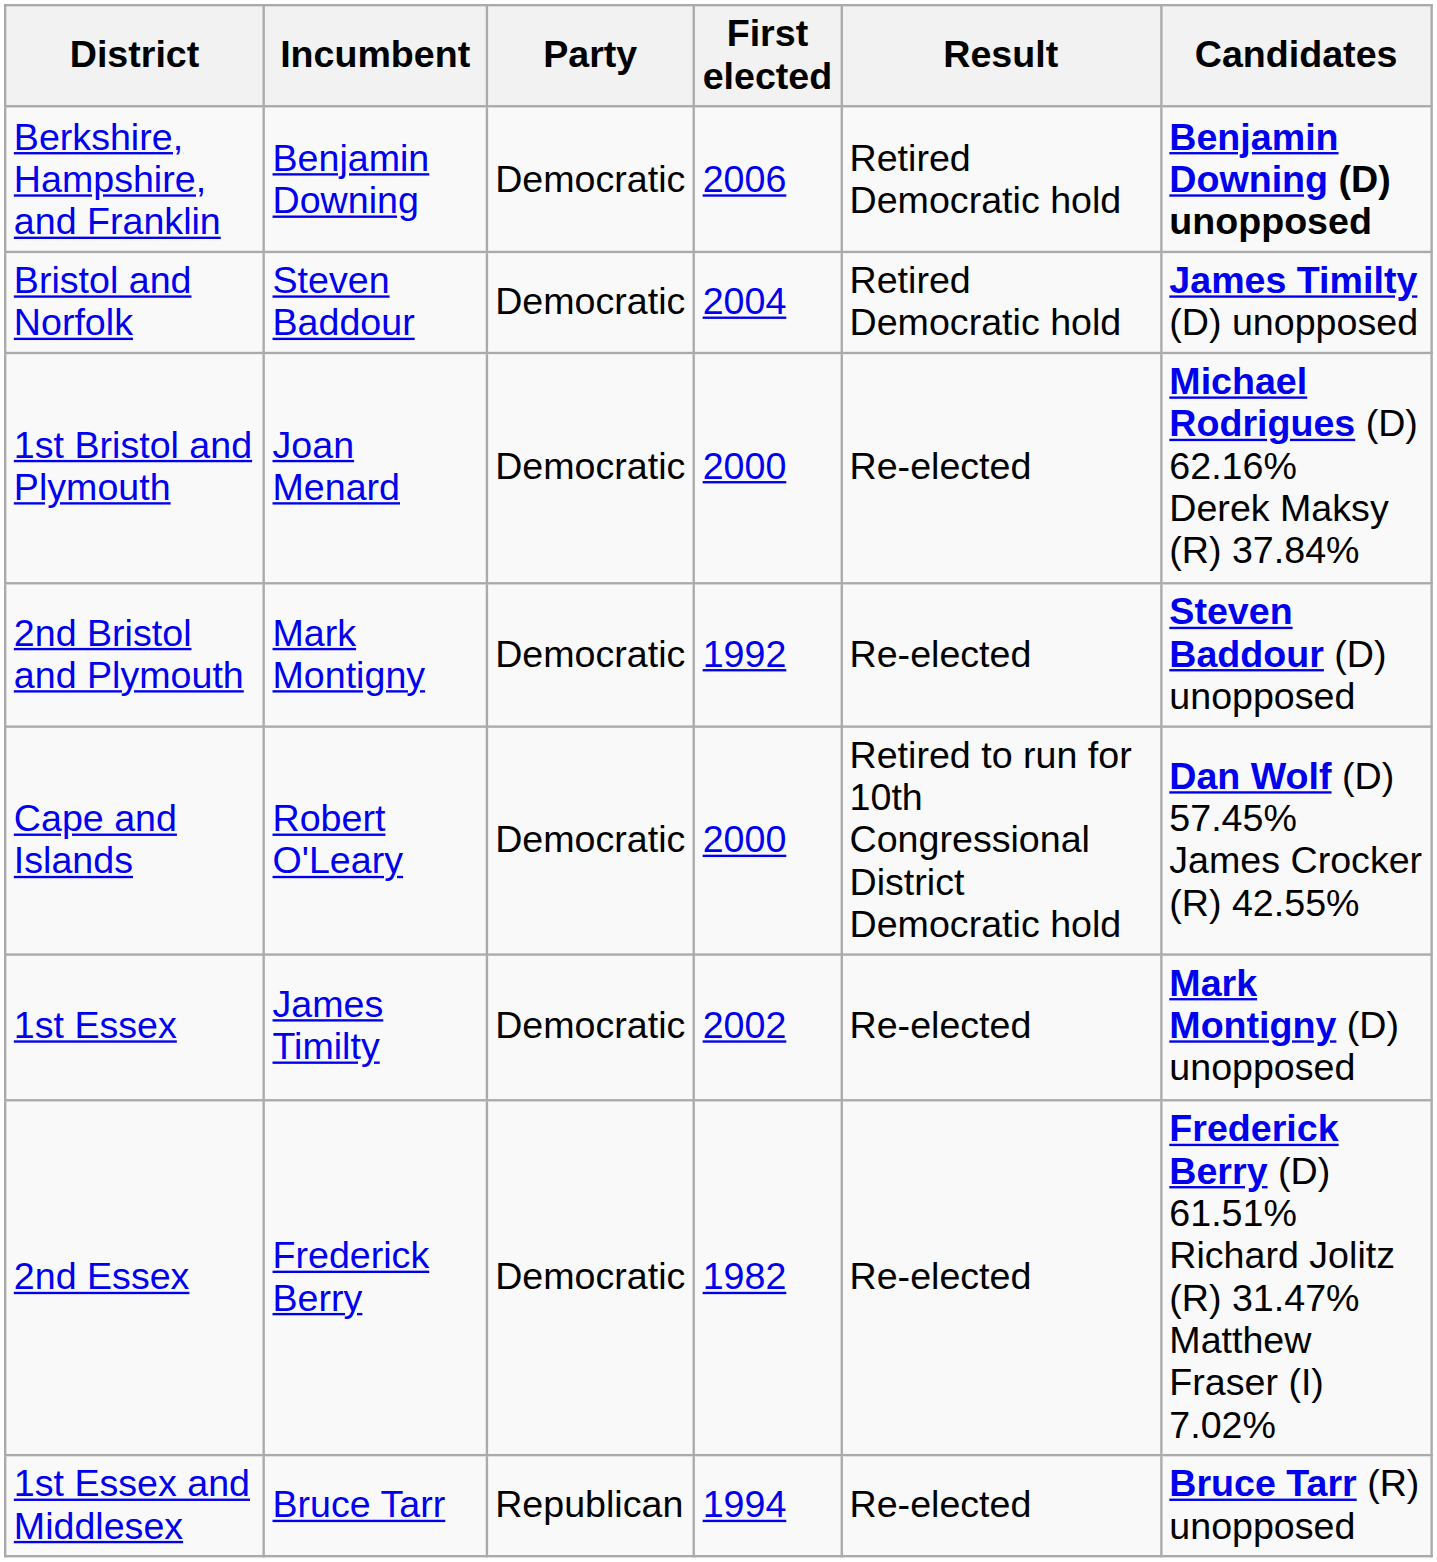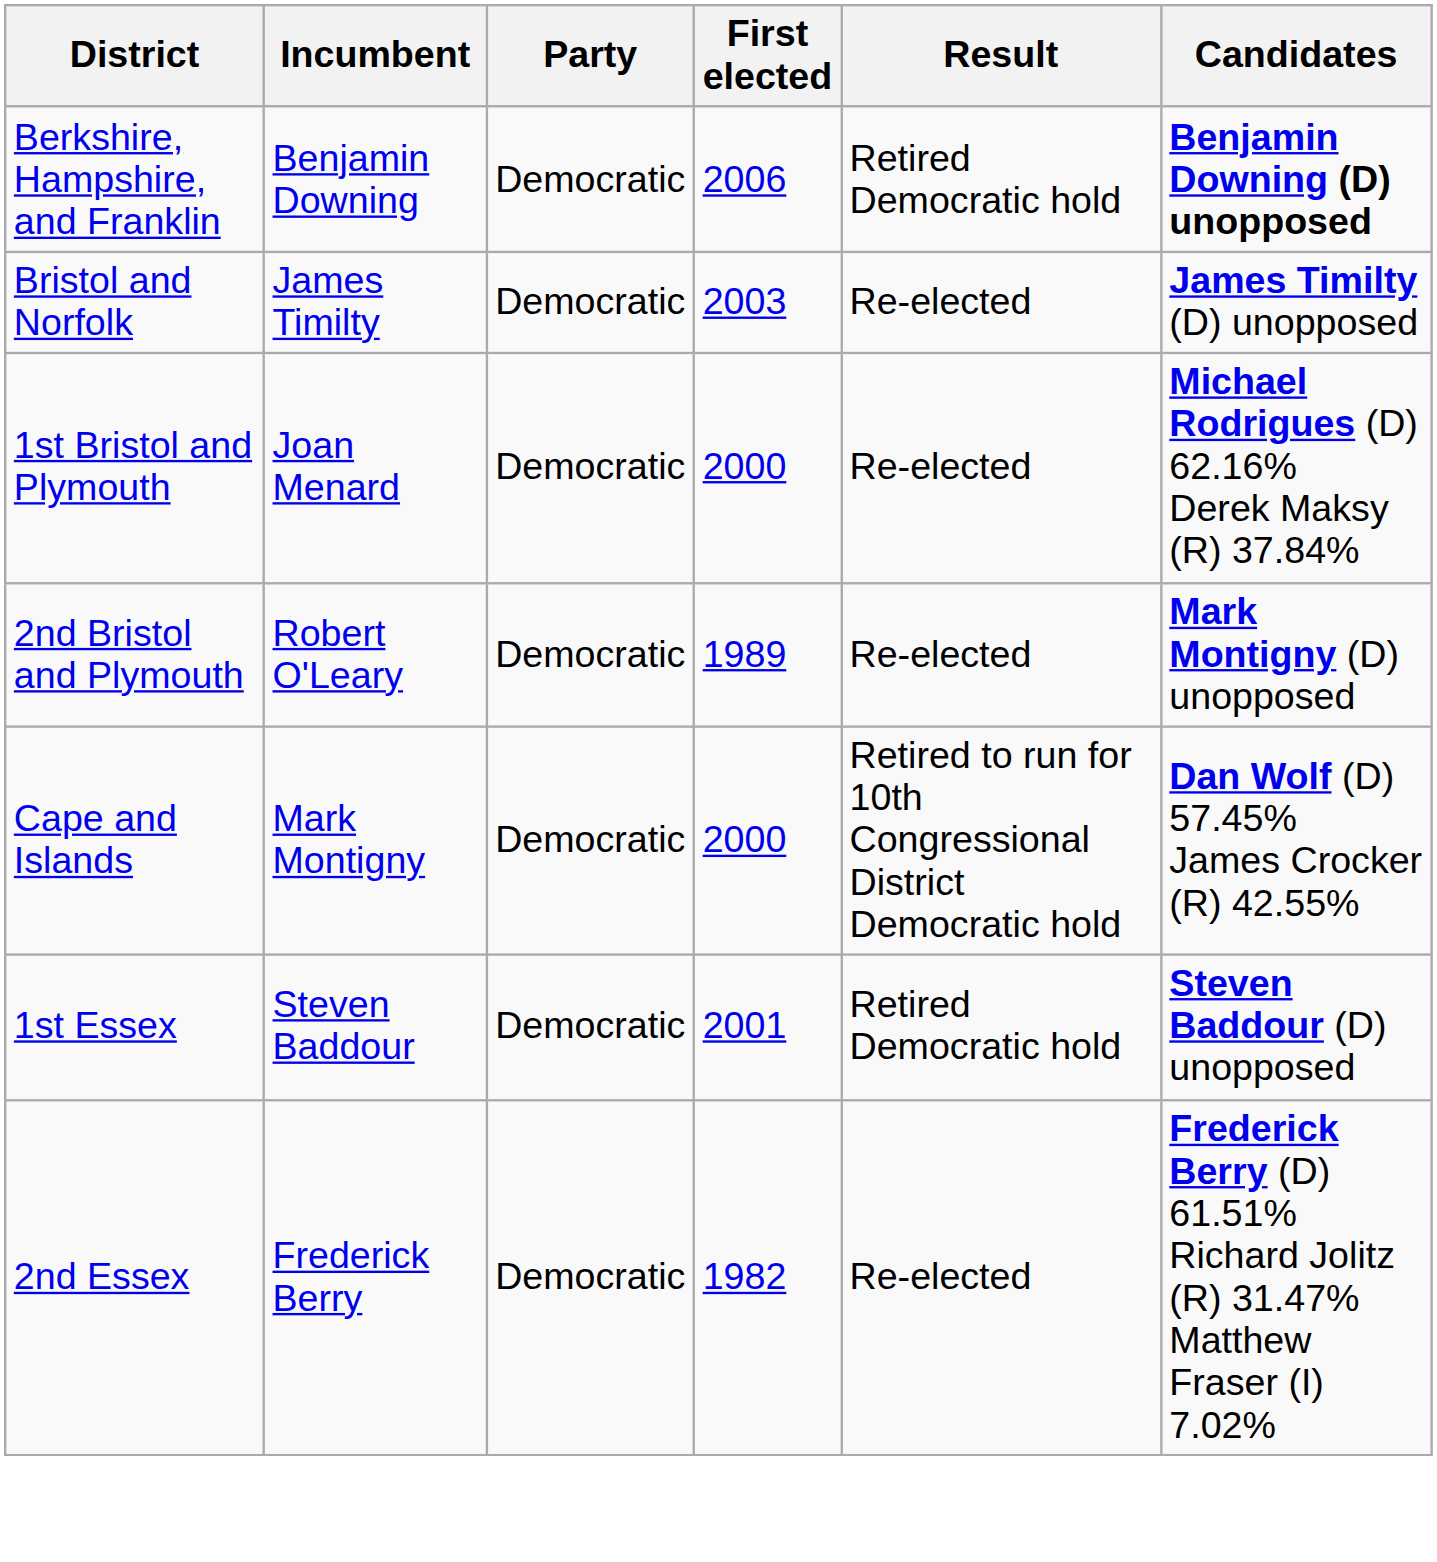Bristol and Norfolk | Incumbent: Steven Baddour -> James Timilty
Bristol and Norfolk | First elected: 2004 -> 2003
Bristol and Norfolk | Result: Retired Democratic hold -> Re-elected
2nd Bristol and Plymouth | Incumbent: Mark Montigny -> Robert O'Leary
2nd Bristol and Plymouth | First elected: 1992 -> 1989
2nd Bristol and Plymouth | Candidates: Steven Baddour (D) unopposed -> Mark Montigny (D) unopposed
Cape and Islands | Incumbent: Robert O'Leary -> Mark Montigny
1st Essex | Incumbent: James Timilty -> Steven Baddour
1st Essex | First elected: 2002 -> 2001
1st Essex | Result: Re-elected -> Retired Democratic hold
1st Essex | Candidates: Mark Montigny (D) unopposed -> Steven Baddour (D) unopposed
- row: 1st Essex and Middlesex | Bruce Tarr | Republican | 1994 | Re-elected | Bruce Tarr (R) unopposed
